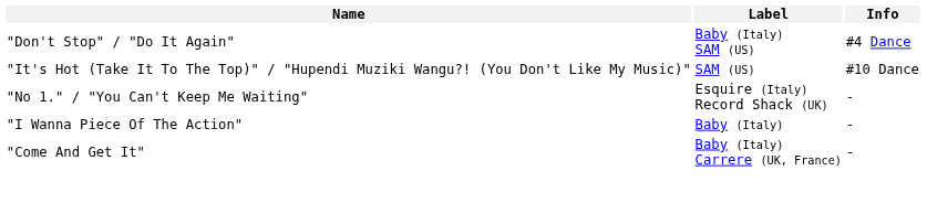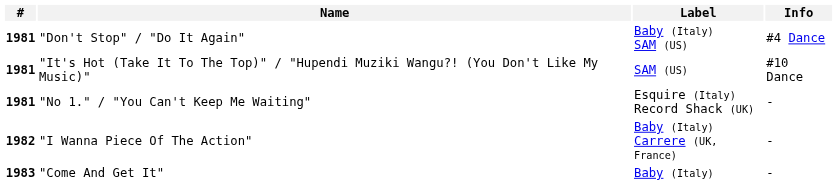+ column: # | 1981 | 1981 | 1981 | 1982 | 1983
"I Wanna Piece Of The Action" | Label: Baby (Italy) -> Baby (Italy) Carrere (UK, France)
"Come And Get It" | Label: Baby (Italy) Carrere (UK, France) -> Baby (Italy)
